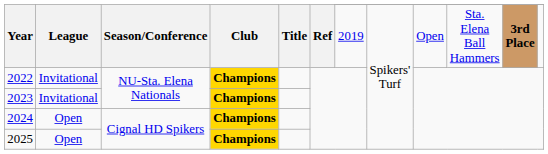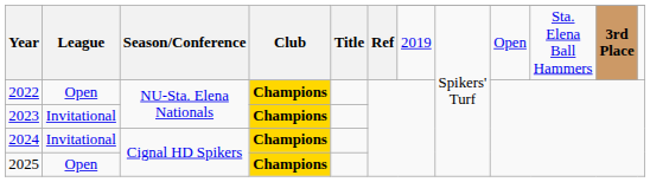2022 | League: Invitational -> Open
2024 | League: Open -> Invitational
